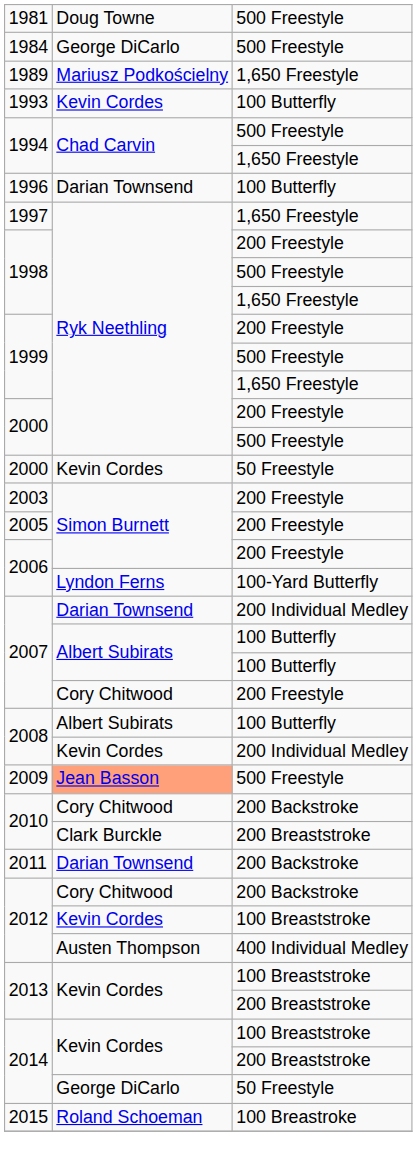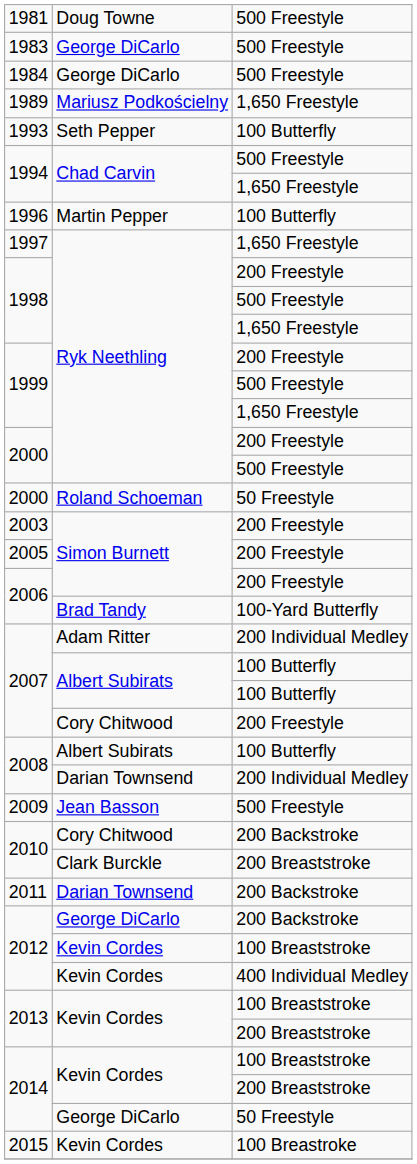+ row: 1983 | George DiCarlo | 500 Freestyle
1993 | column 2: Kevin Cordes -> Seth Pepper
1996 | column 2: Darian Townsend -> Martin Pepper
2000 / 50 Freestyle | column 2: Kevin Cordes -> Roland Schoeman
2006 / 100-Yard Butterfly | column 2: Lyndon Ferns -> Brad Tandy
2007 / 200 Individual Medley | column 2: Darian Townsend -> Adam Ritter
2008 / 200 Individual Medley | column 2: Kevin Cordes -> Darian Townsend
2009 | column 2: lightsalmon background -> no background
2012 / 200 Backstroke | column 2: Cory Chitwood -> George DiCarlo
2012 / 400 Individual Medley | column 2: Austen Thompson -> Kevin Cordes
2015 | column 2: Roland Schoeman -> Kevin Cordes
